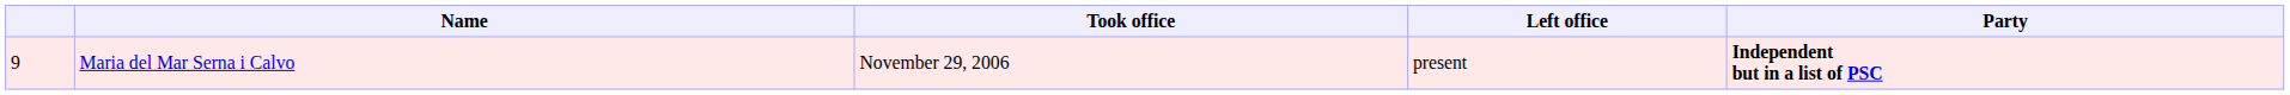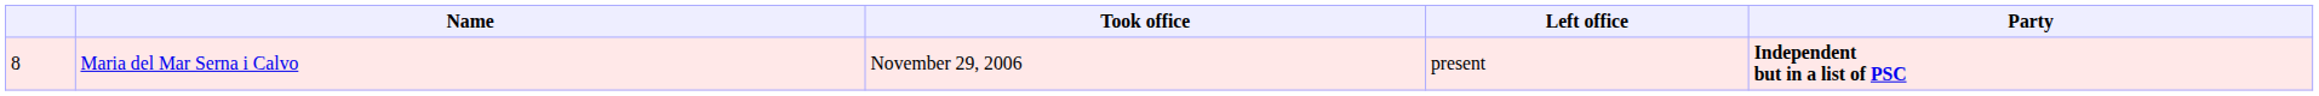Maria del Mar Serna i Calvo | column 1: 9 -> 8
